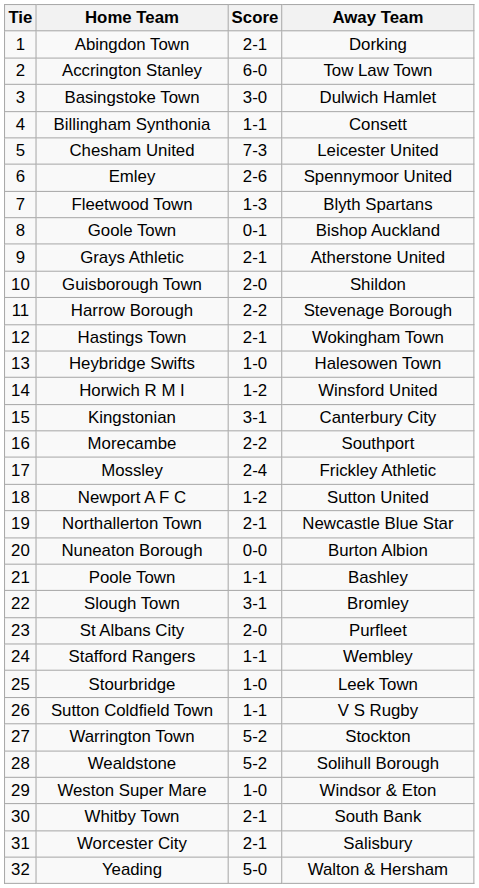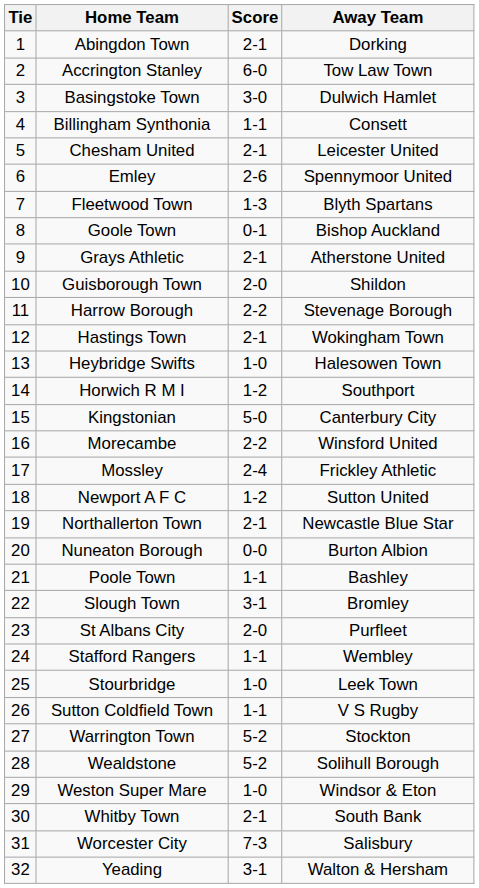Chesham United | Score: 7-3 -> 2-1
Horwich R M I | Away Team: Winsford United -> Southport
Kingstonian | Score: 3-1 -> 5-0
Morecambe | Away Team: Southport -> Winsford United
Worcester City | Score: 2-1 -> 7-3
Yeading | Score: 5-0 -> 3-1
